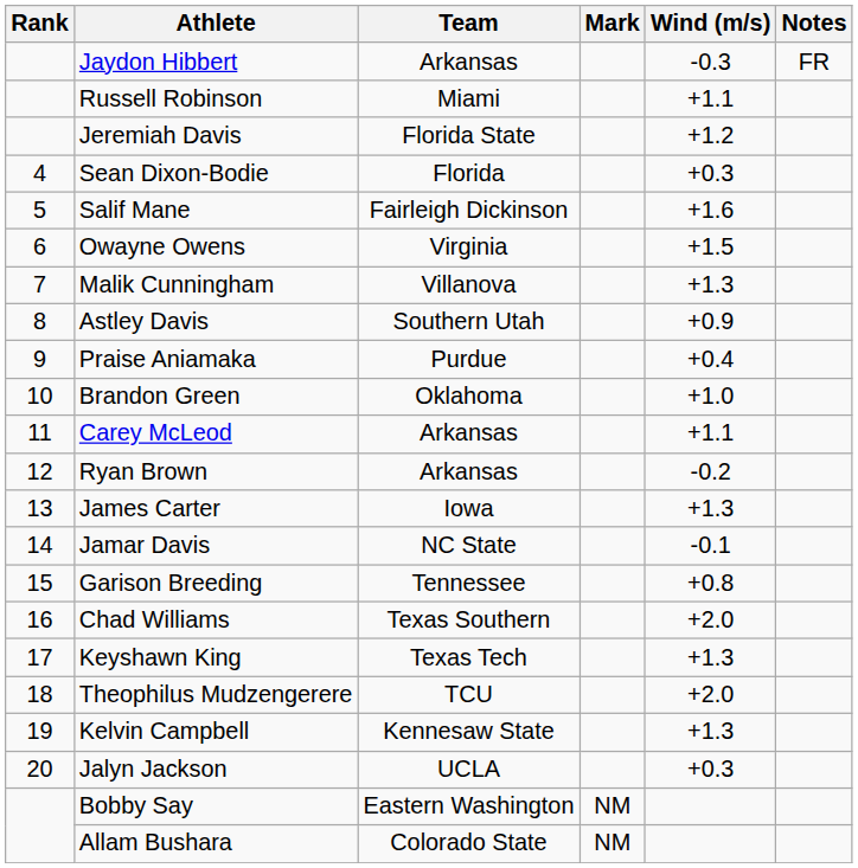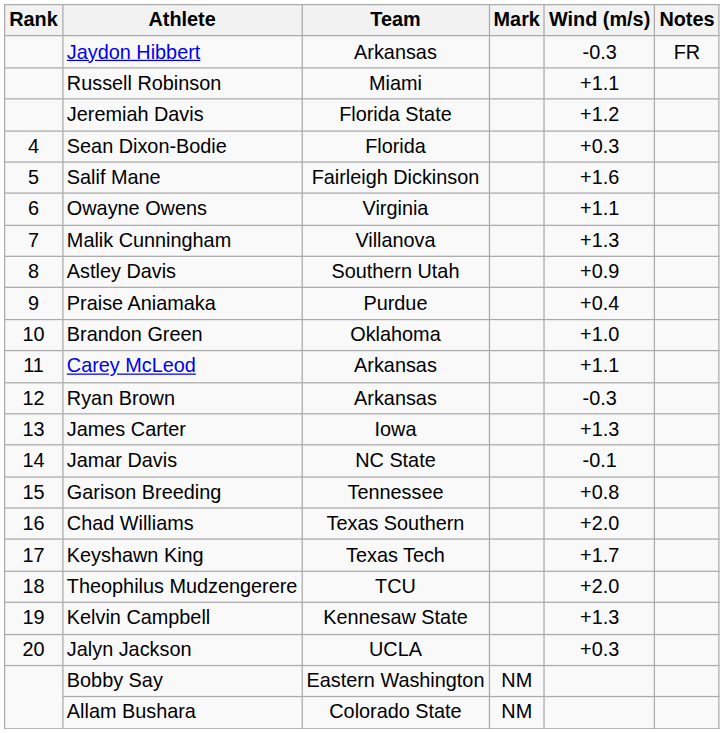Owayne Owens | Wind (m/s): +1.5 -> +1.1
Ryan Brown | Wind (m/s): -0.2 -> -0.3
Keyshawn King | Wind (m/s): +1.3 -> +1.7
